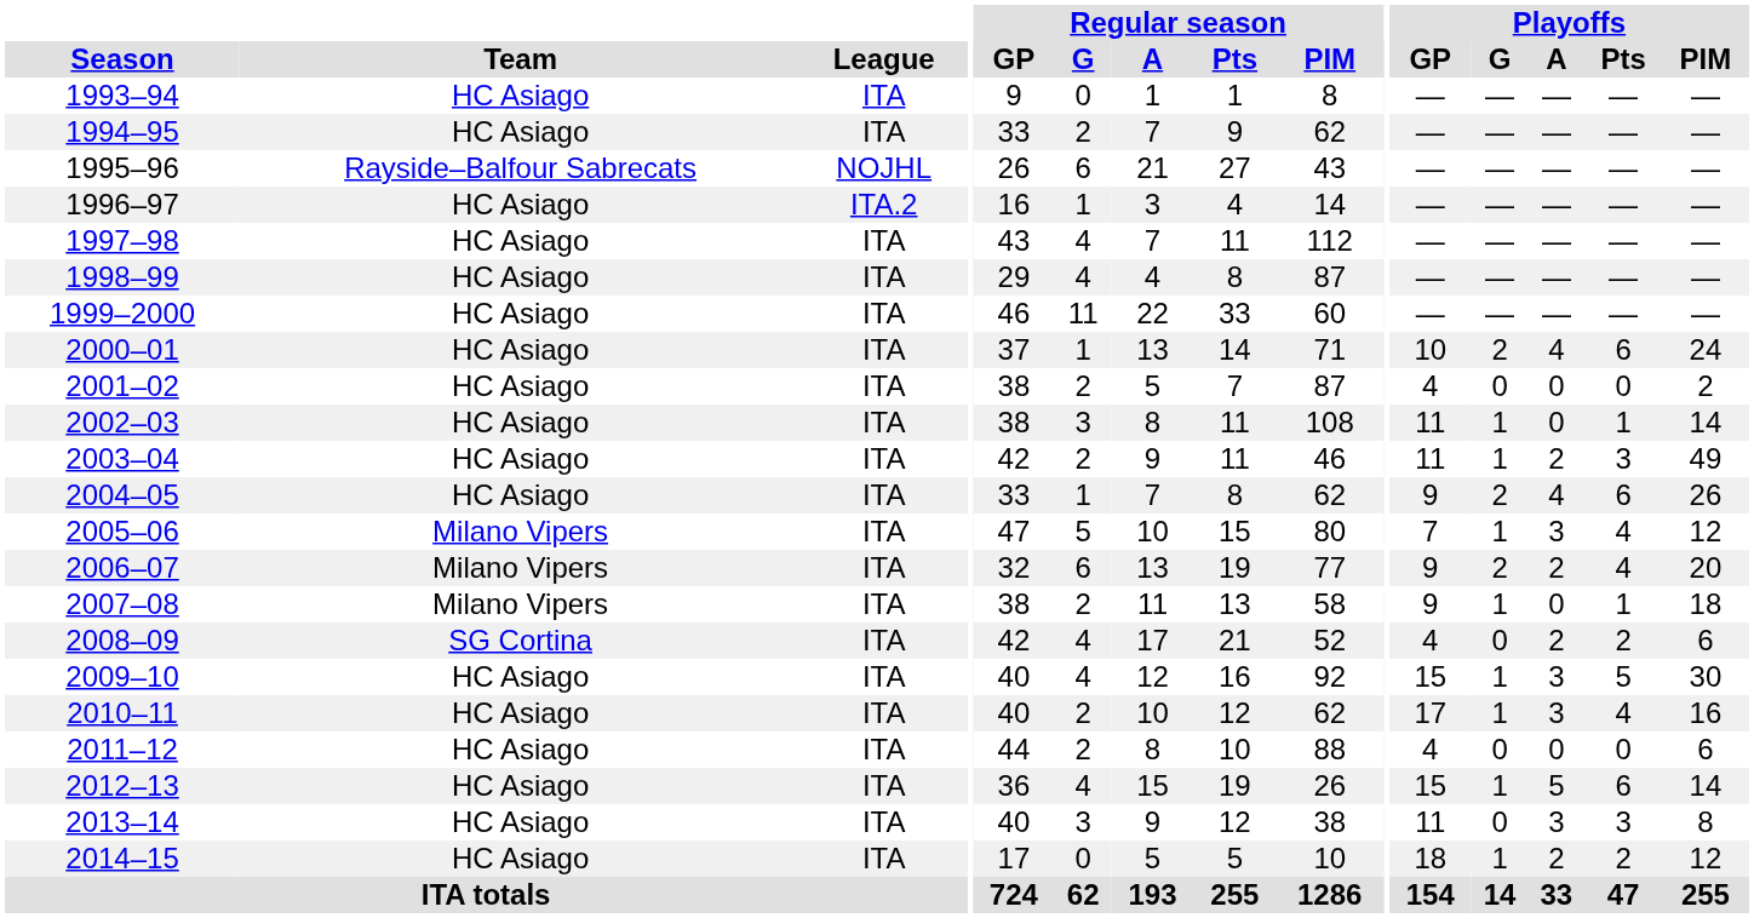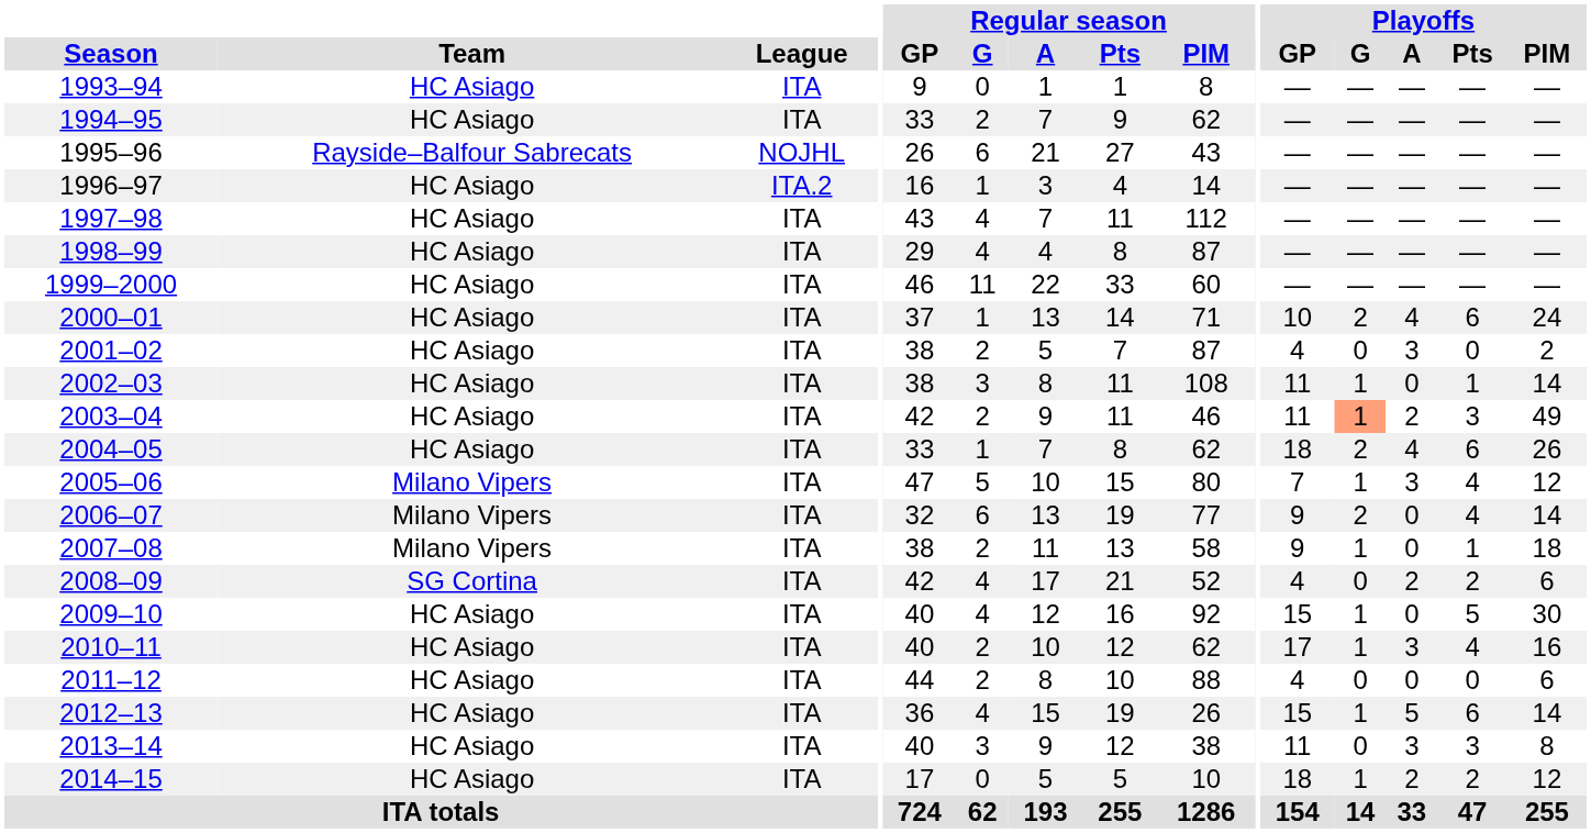2001–02 | Playoffs / A: 0 -> 3
2003–04 | Playoffs / G: no background -> lightsalmon background
2004–05 | Playoffs / GP: 9 -> 18
2006–07 | Playoffs / A: 2 -> 0
2006–07 | Playoffs / PIM: 20 -> 14
2009–10 | Playoffs / A: 3 -> 0
